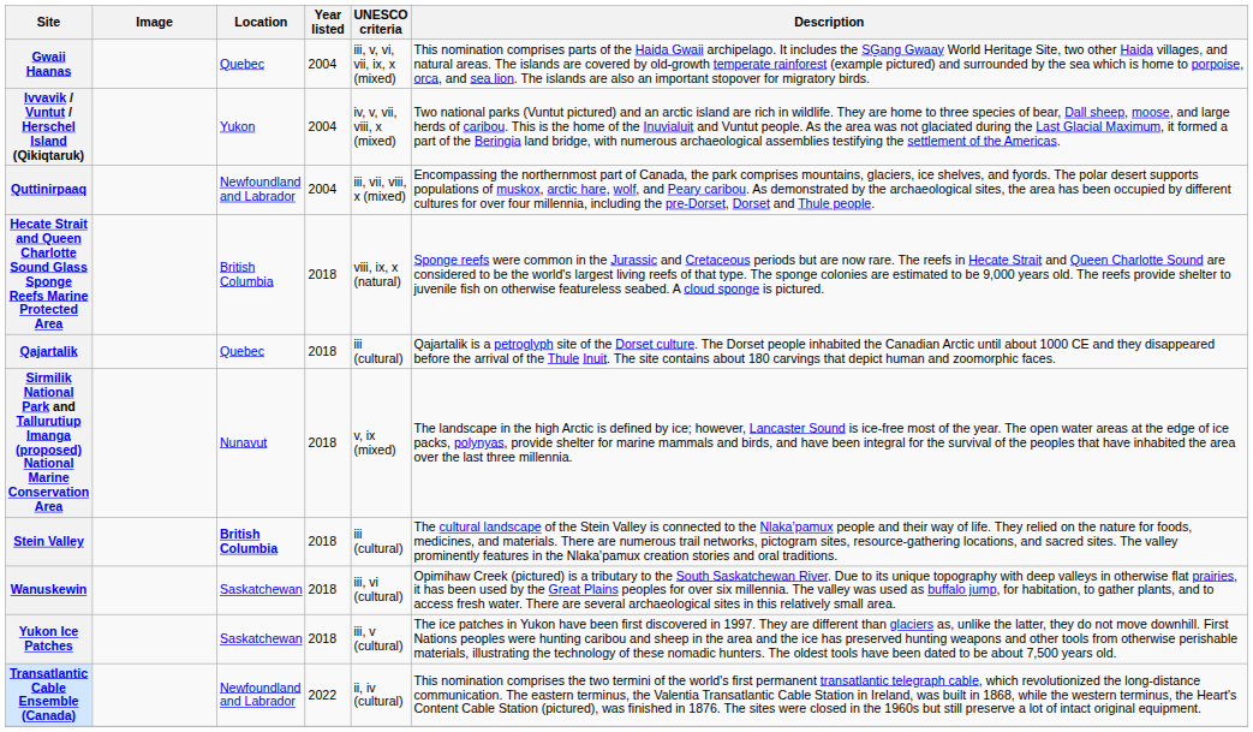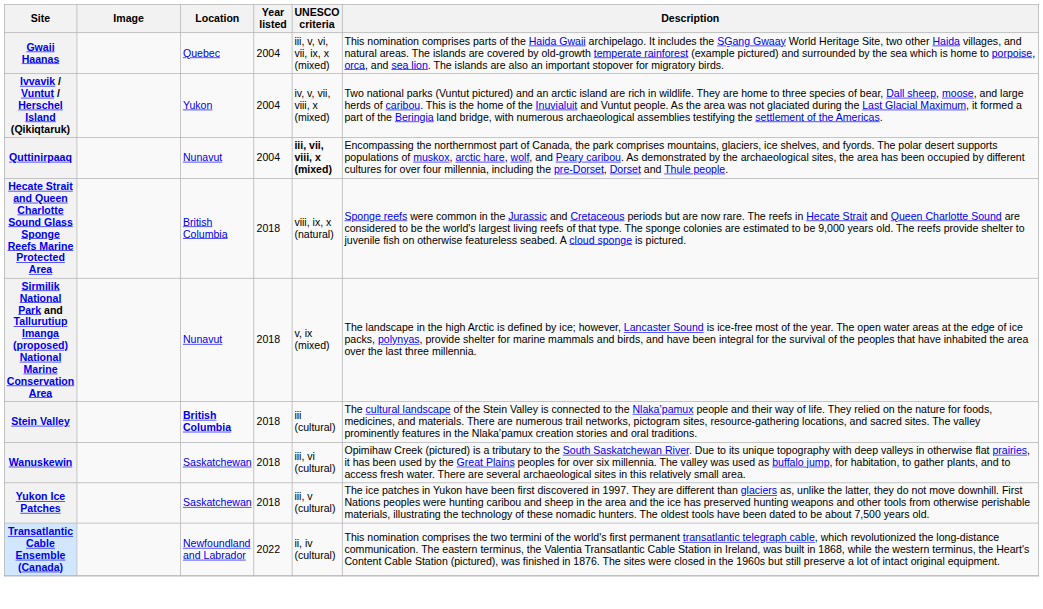Quttinirpaaq | Location: Newfoundland and Labrador -> Nunavut
Quttinirpaaq | UNESCO criteria: normal -> bold
- row: Qajartalik | Quebec | 2018 | iii (cultural) | Qajartalik is a petroglyph site of the Dorset culture. The Dorset people inhabited the Canadian Arctic until about 1000 CE and they disappeared before the arrival of the Thule Inuit. The site contains about 180 carvings that depict human and zoomorphic faces.
